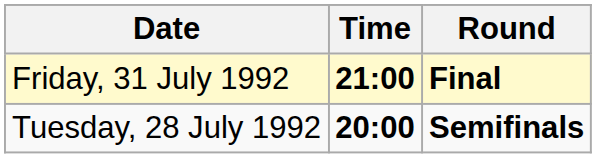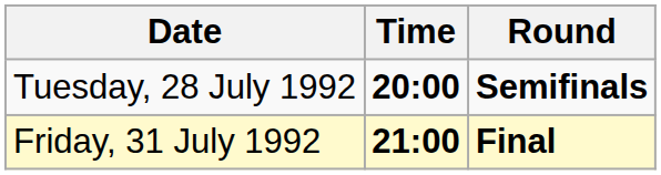rows swapped: Tuesday, 28 July 1992 <-> Friday, 31 July 1992
